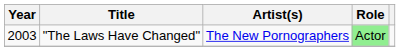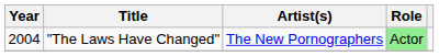"The Laws Have Changed" | Year: 2003 -> 2004
